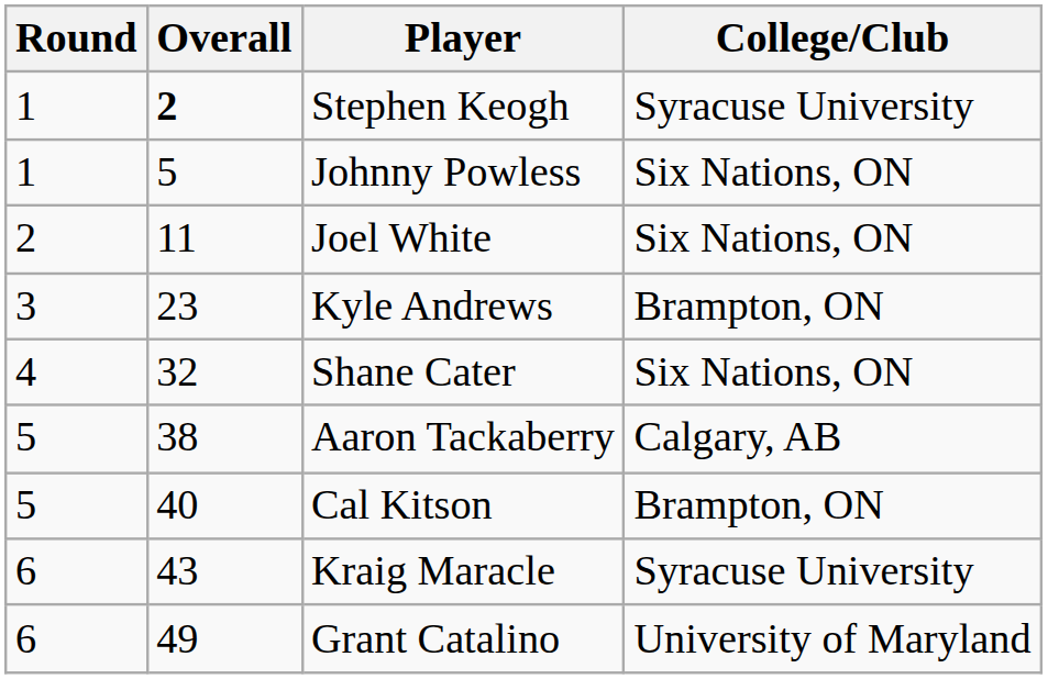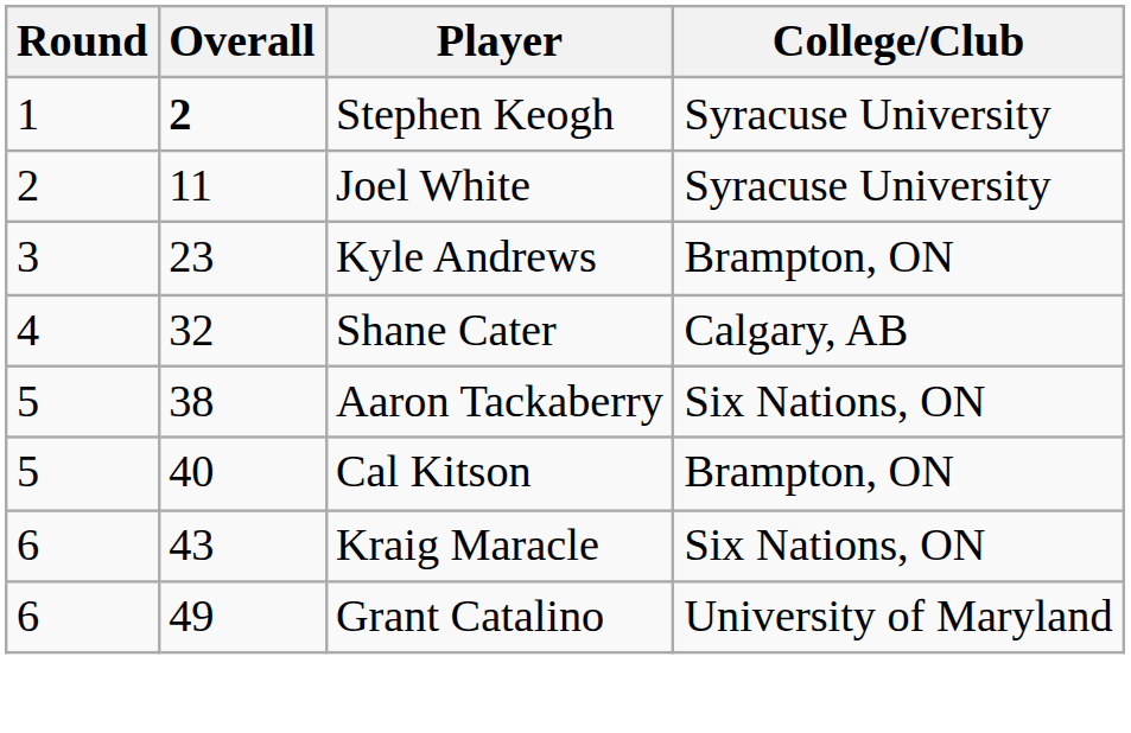- row: 1 | 5 | Johnny Powless | Six Nations, ON
Joel White | College/Club: Six Nations, ON -> Syracuse University
Shane Cater | College/Club: Six Nations, ON -> Calgary, AB
Aaron Tackaberry | College/Club: Calgary, AB -> Six Nations, ON
Kraig Maracle | College/Club: Syracuse University -> Six Nations, ON
